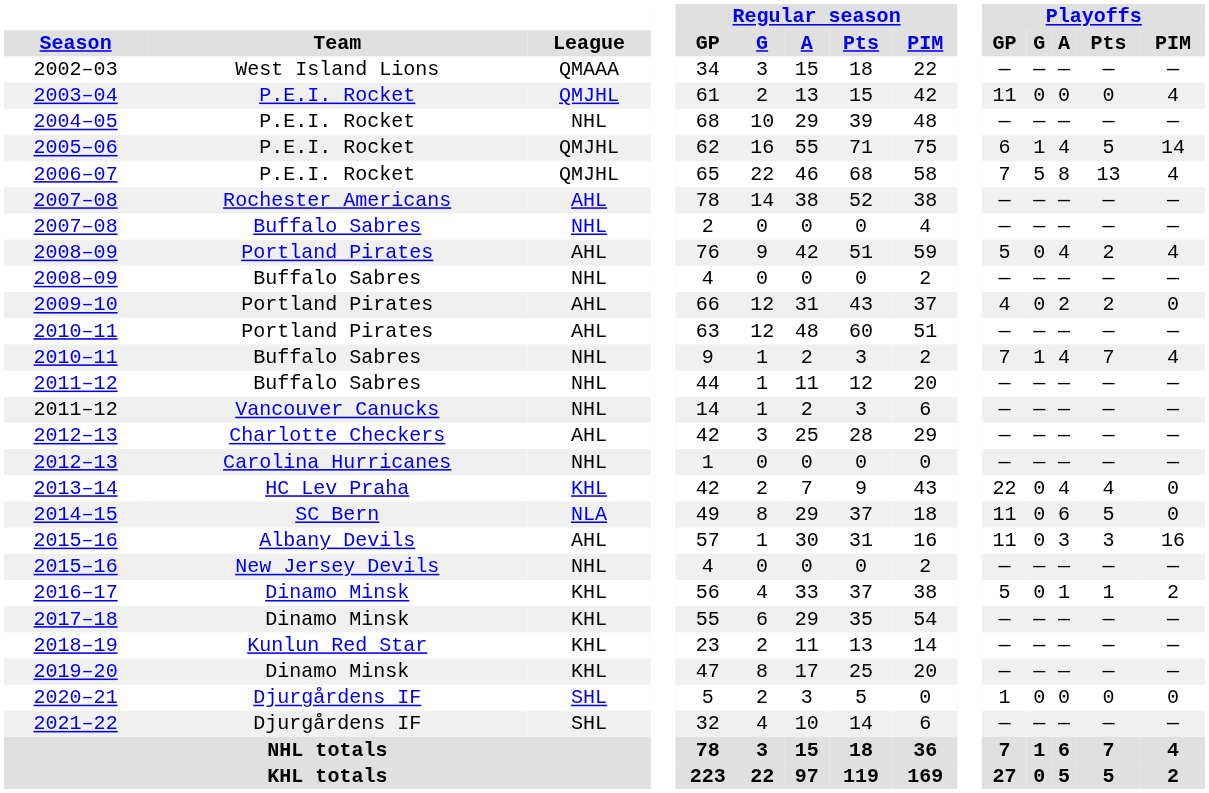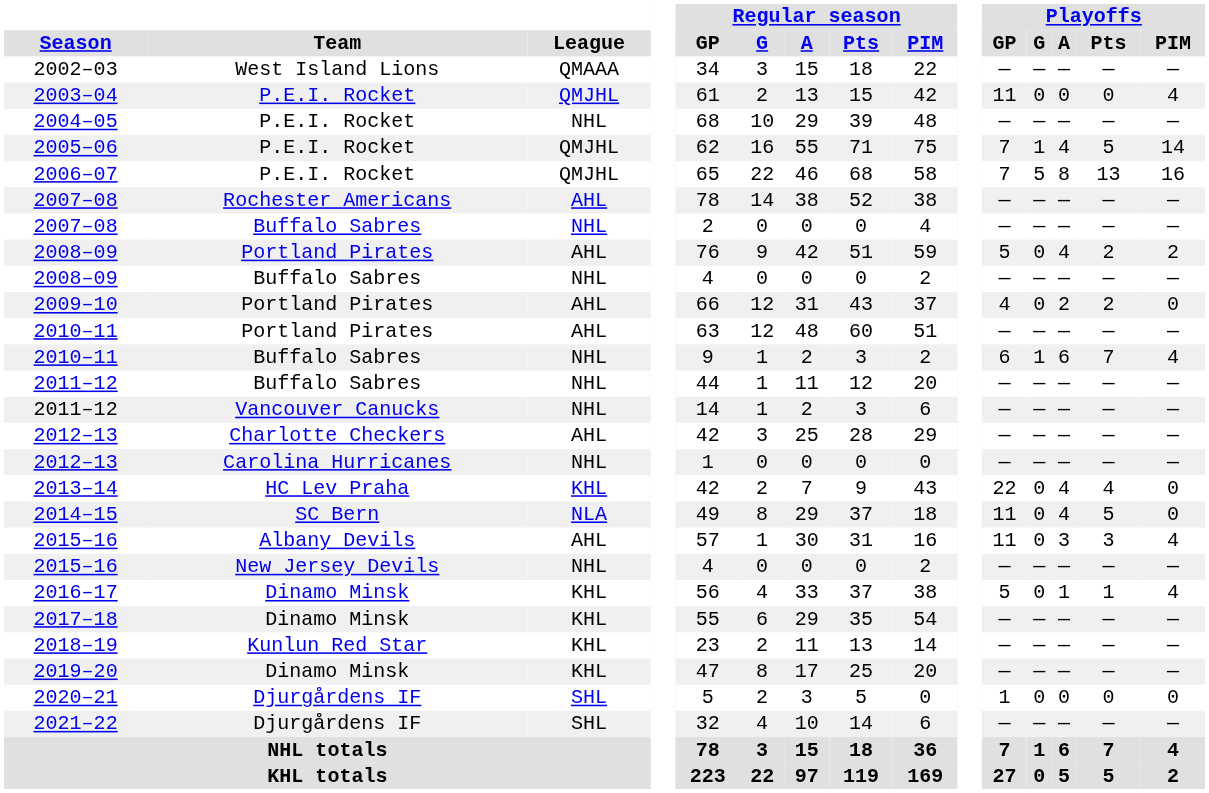2005–06 | Playoffs / GP: 6 -> 7
2006–07 | Playoffs / PIM: 4 -> 16
2008–09 / Portland Pirates | Playoffs / PIM: 4 -> 2
2010–11 / Buffalo Sabres | Playoffs / GP: 7 -> 6
2010–11 / Buffalo Sabres | Playoffs / A: 4 -> 6
2014–15 | Playoffs / A: 6 -> 4
2015–16 / Albany Devils | Playoffs / PIM: 16 -> 4
2016–17 | Playoffs / PIM: 2 -> 4
